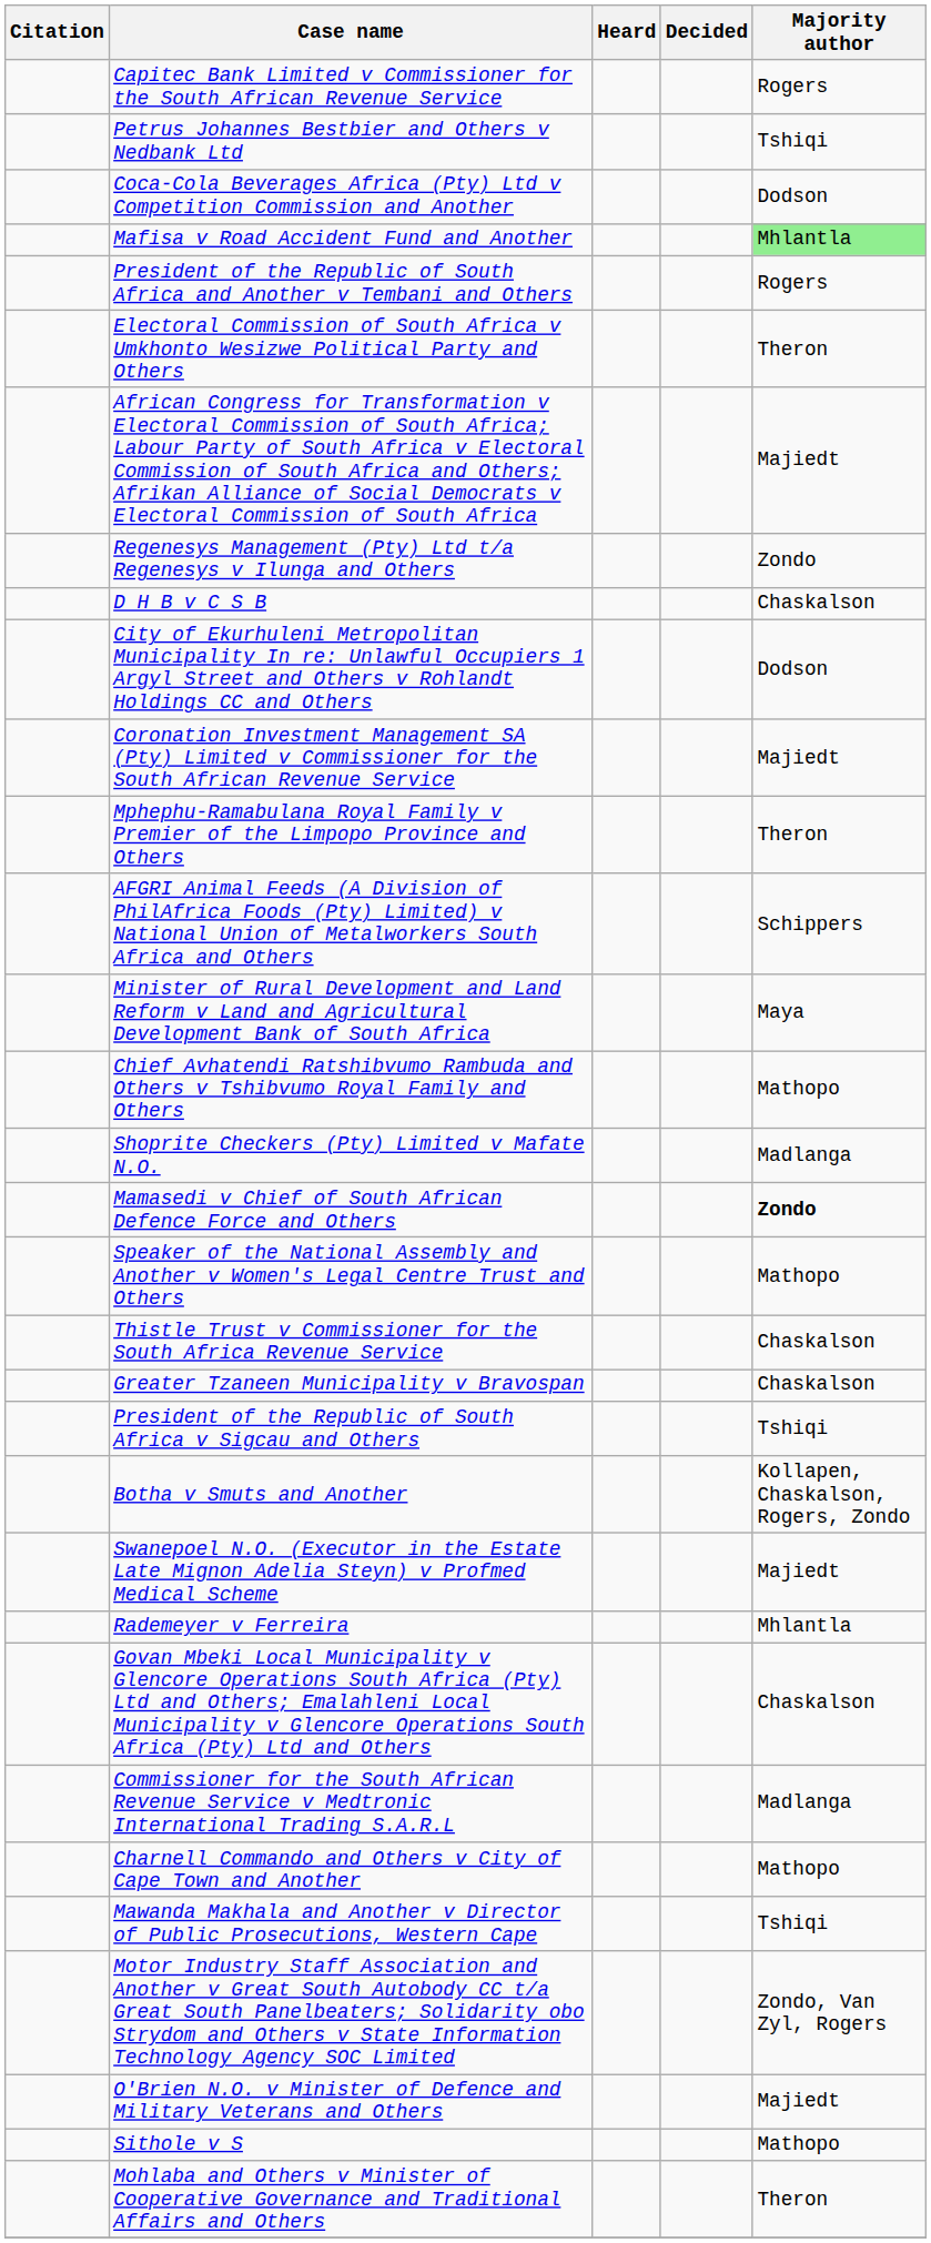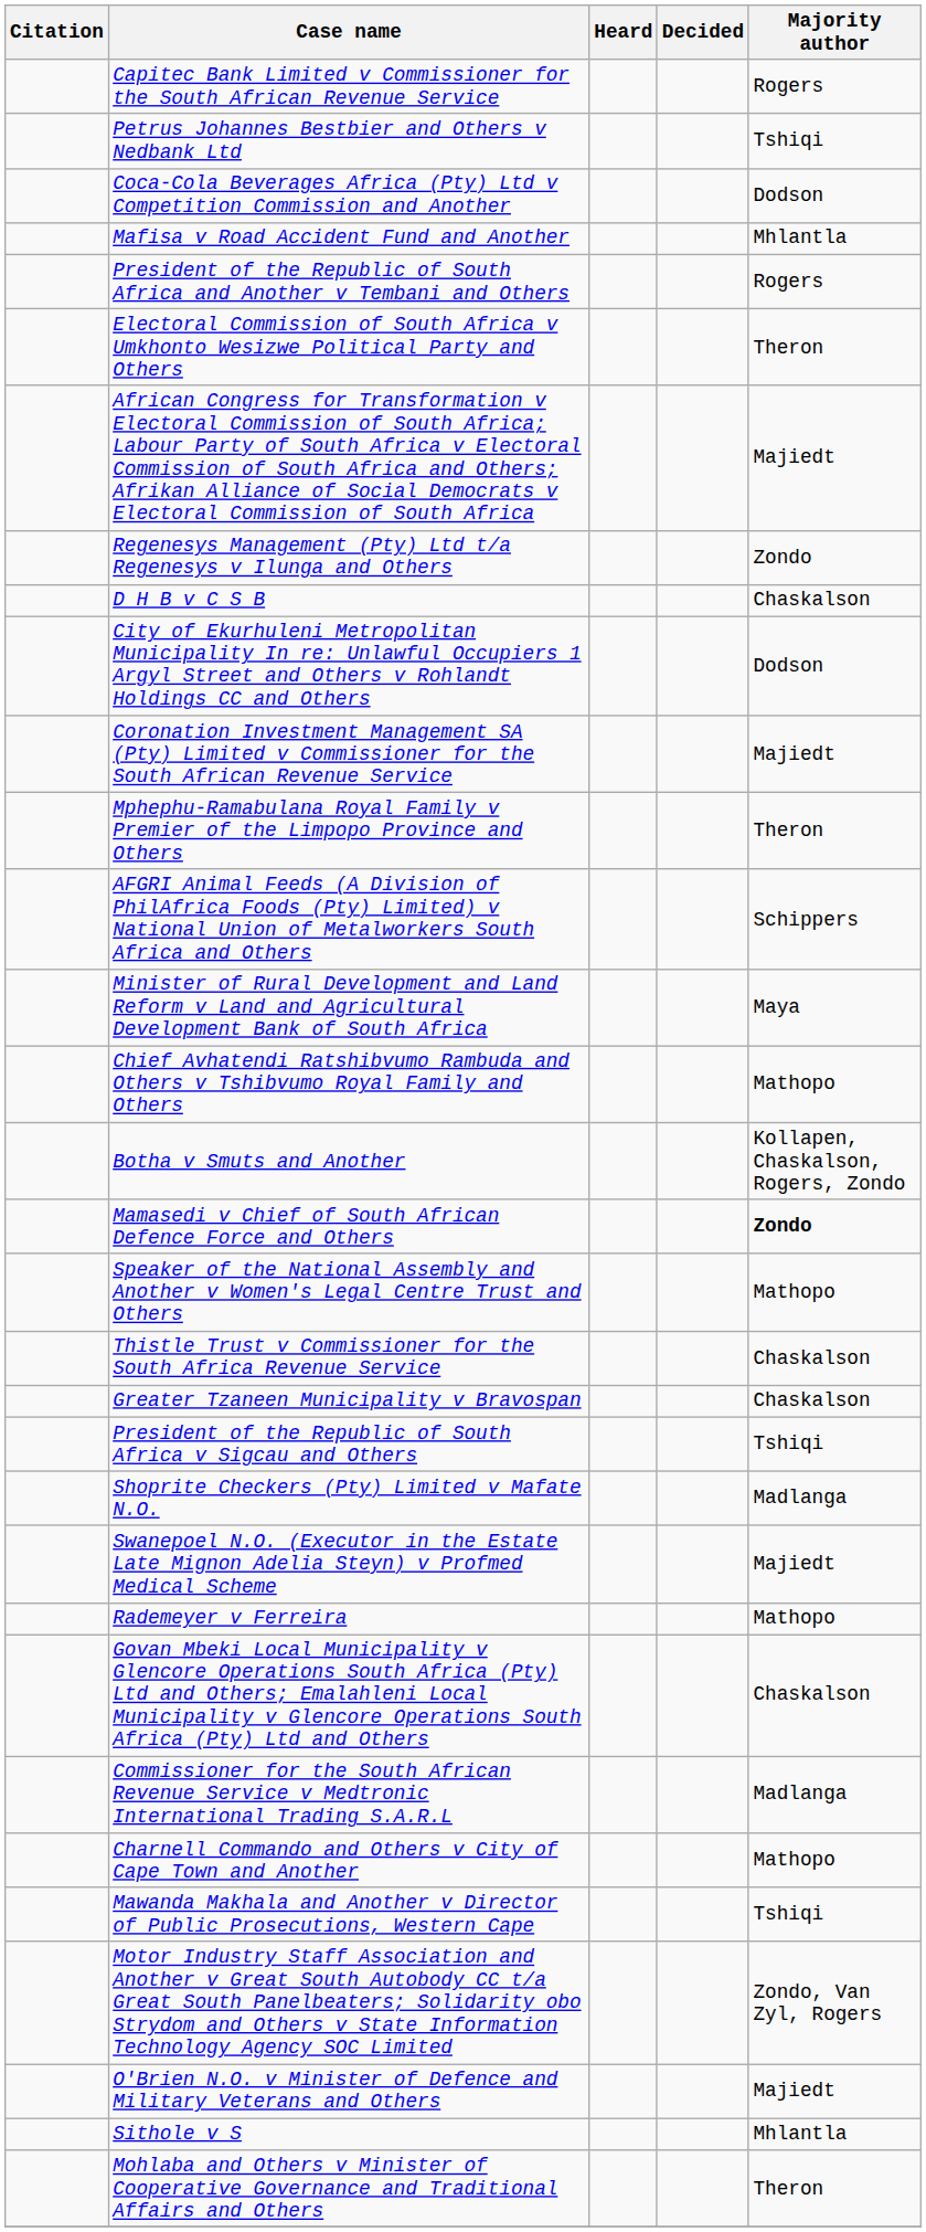Mafisa v Road Accident Fund and Another | Majority author: lightgreen background -> no background
rows swapped: Shoprite Checkers (Pty) Limited v Mafate N.O. <-> Botha v Smuts and Another
Rademeyer v Ferreira | Majority author: Mhlantla -> Mathopo
Sithole v S | Majority author: Mathopo -> Mhlantla
